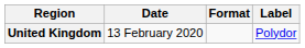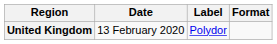columns swapped: Format <-> Label
